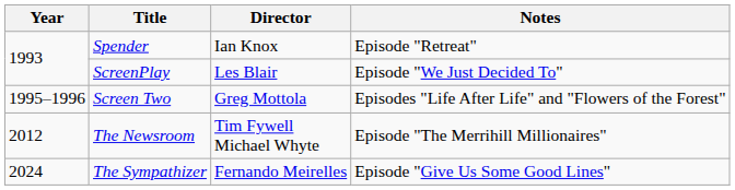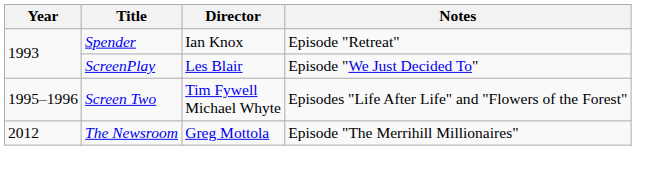Screen Two | Director: Greg Mottola -> Tim Fywell Michael Whyte
The Newsroom | Director: Tim Fywell Michael Whyte -> Greg Mottola
- row: 2024 | The Sympathizer | Fernando Meirelles | Episode "Give Us Some Good Lines"
